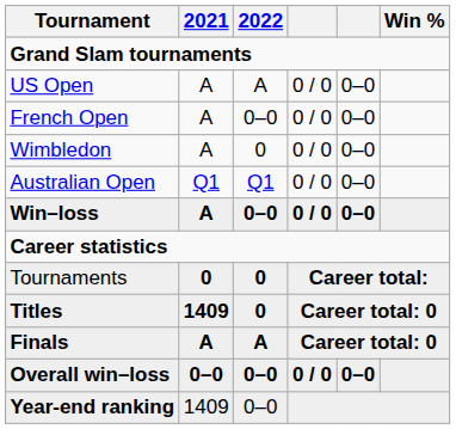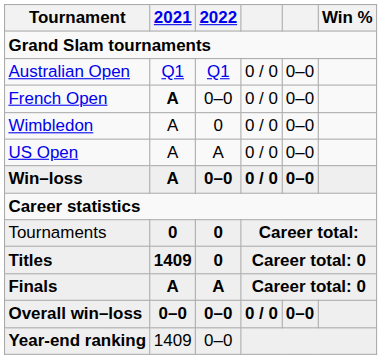rows swapped: Australian Open <-> US Open
French Open | 2021: normal -> bold
